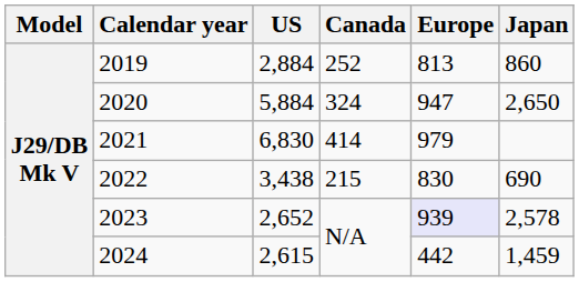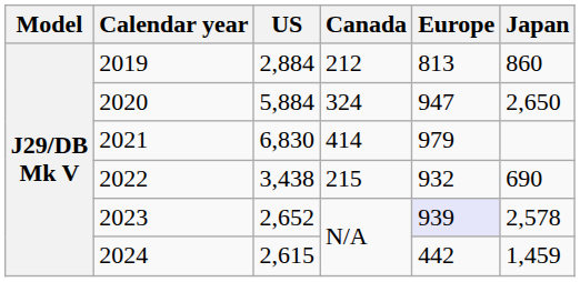2019 | Canada: 252 -> 212
2022 | Europe: 830 -> 932
